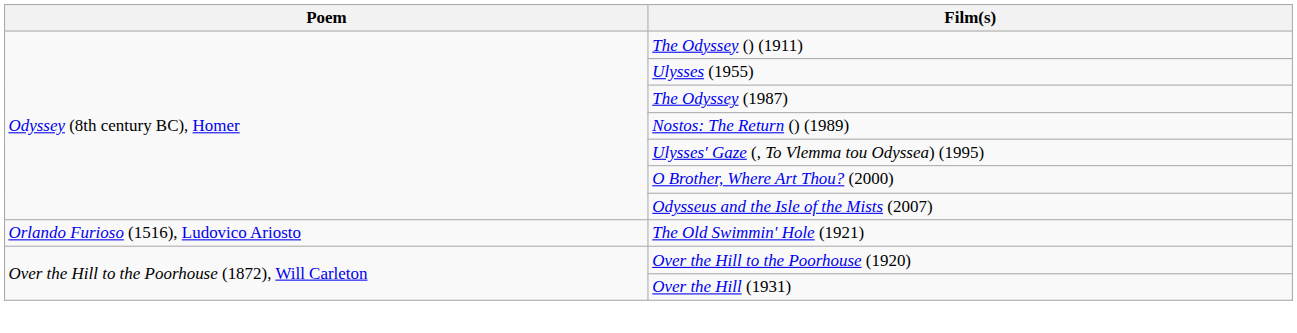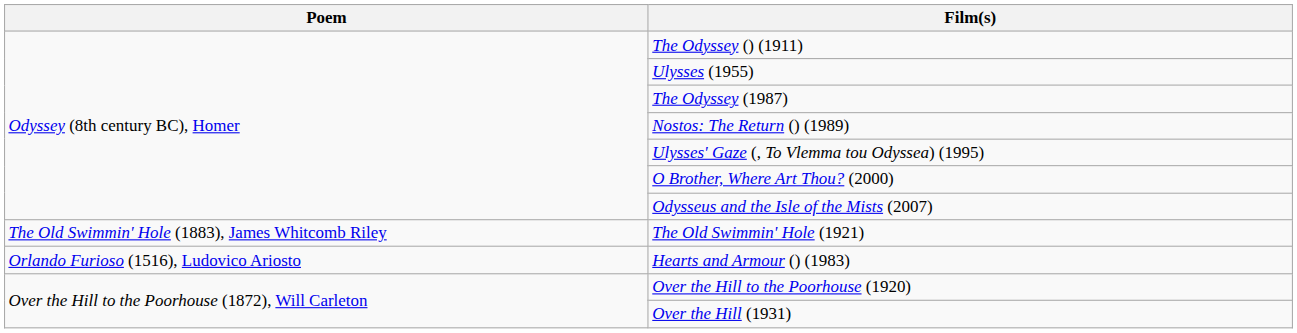The Old Swimmin' Hole (1921) | Poem: Orlando Furioso (1516), Ludovico Ariosto -> The Old Swimmin' Hole (1883), James Whitcomb Riley
+ row: Orlando Furioso (1516), Ludovico Ariosto | Hearts and Armour () (1983)
